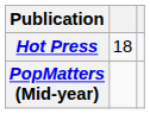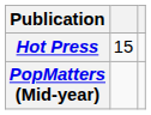Hot Press | column 2: 18 -> 15
